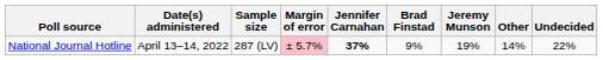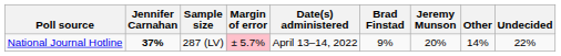columns swapped: Date(s) administered <-> Jennifer Carnahan
National Journal Hotline | Jeremy Munson: 19% -> 20%
